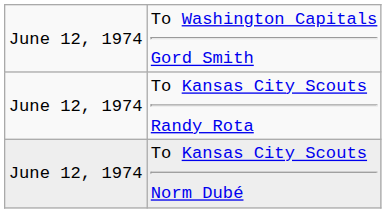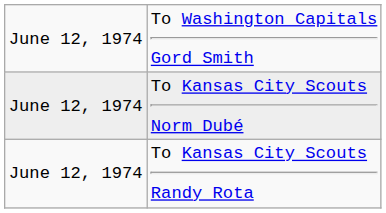rows swapped: To Kansas City Scouts Norm Dubé <-> To Kansas City Scouts Randy Rota
